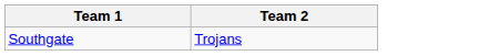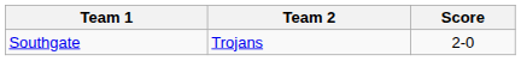+ column: Score | 2-0
